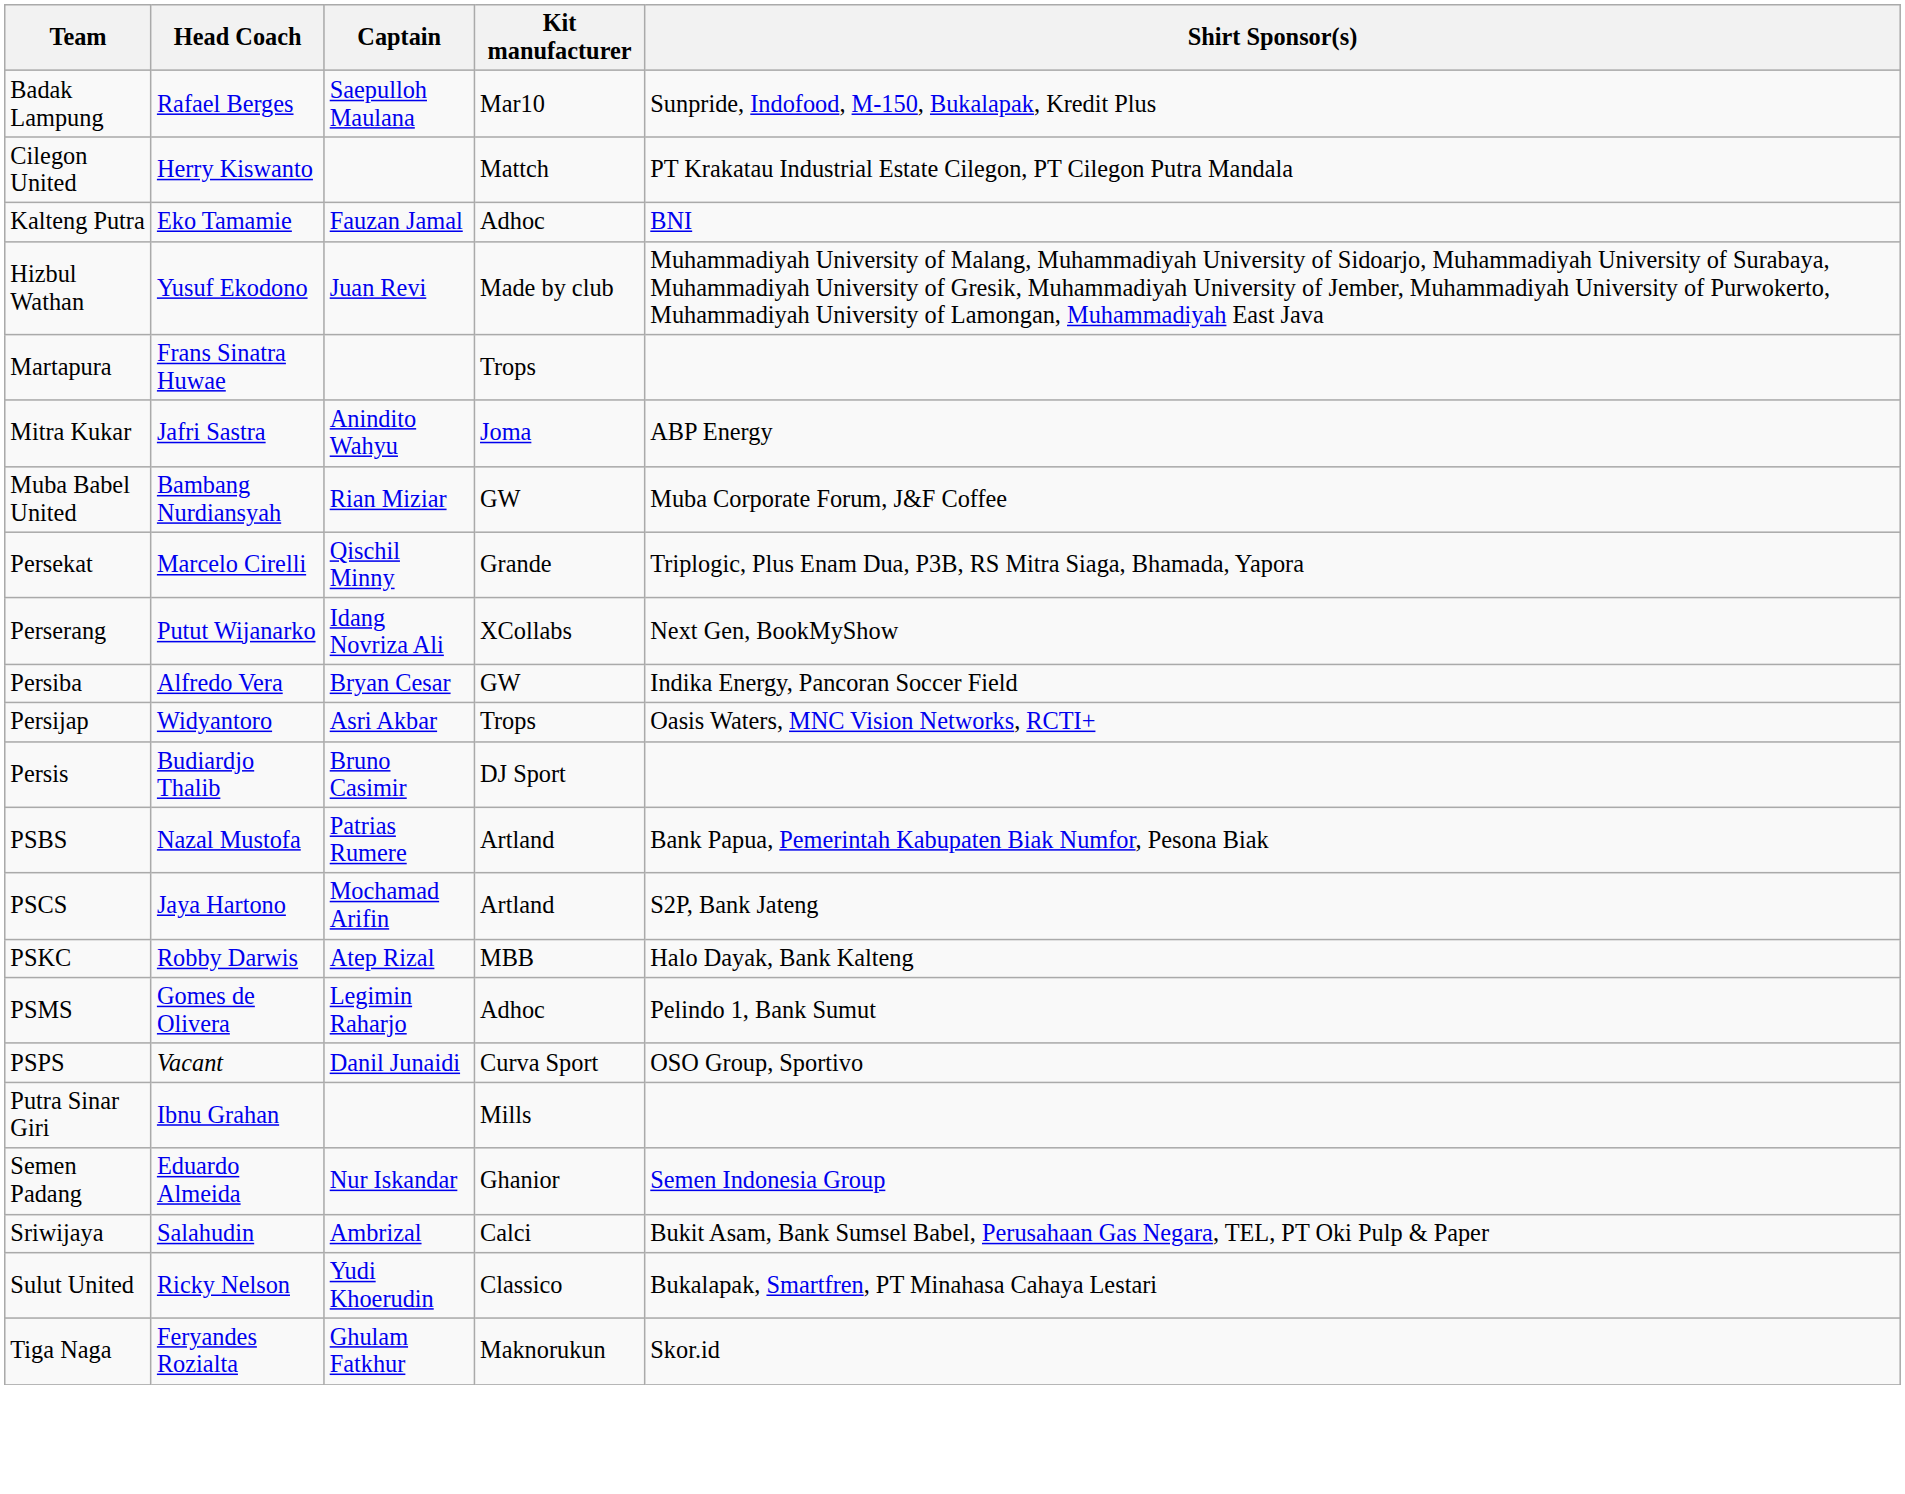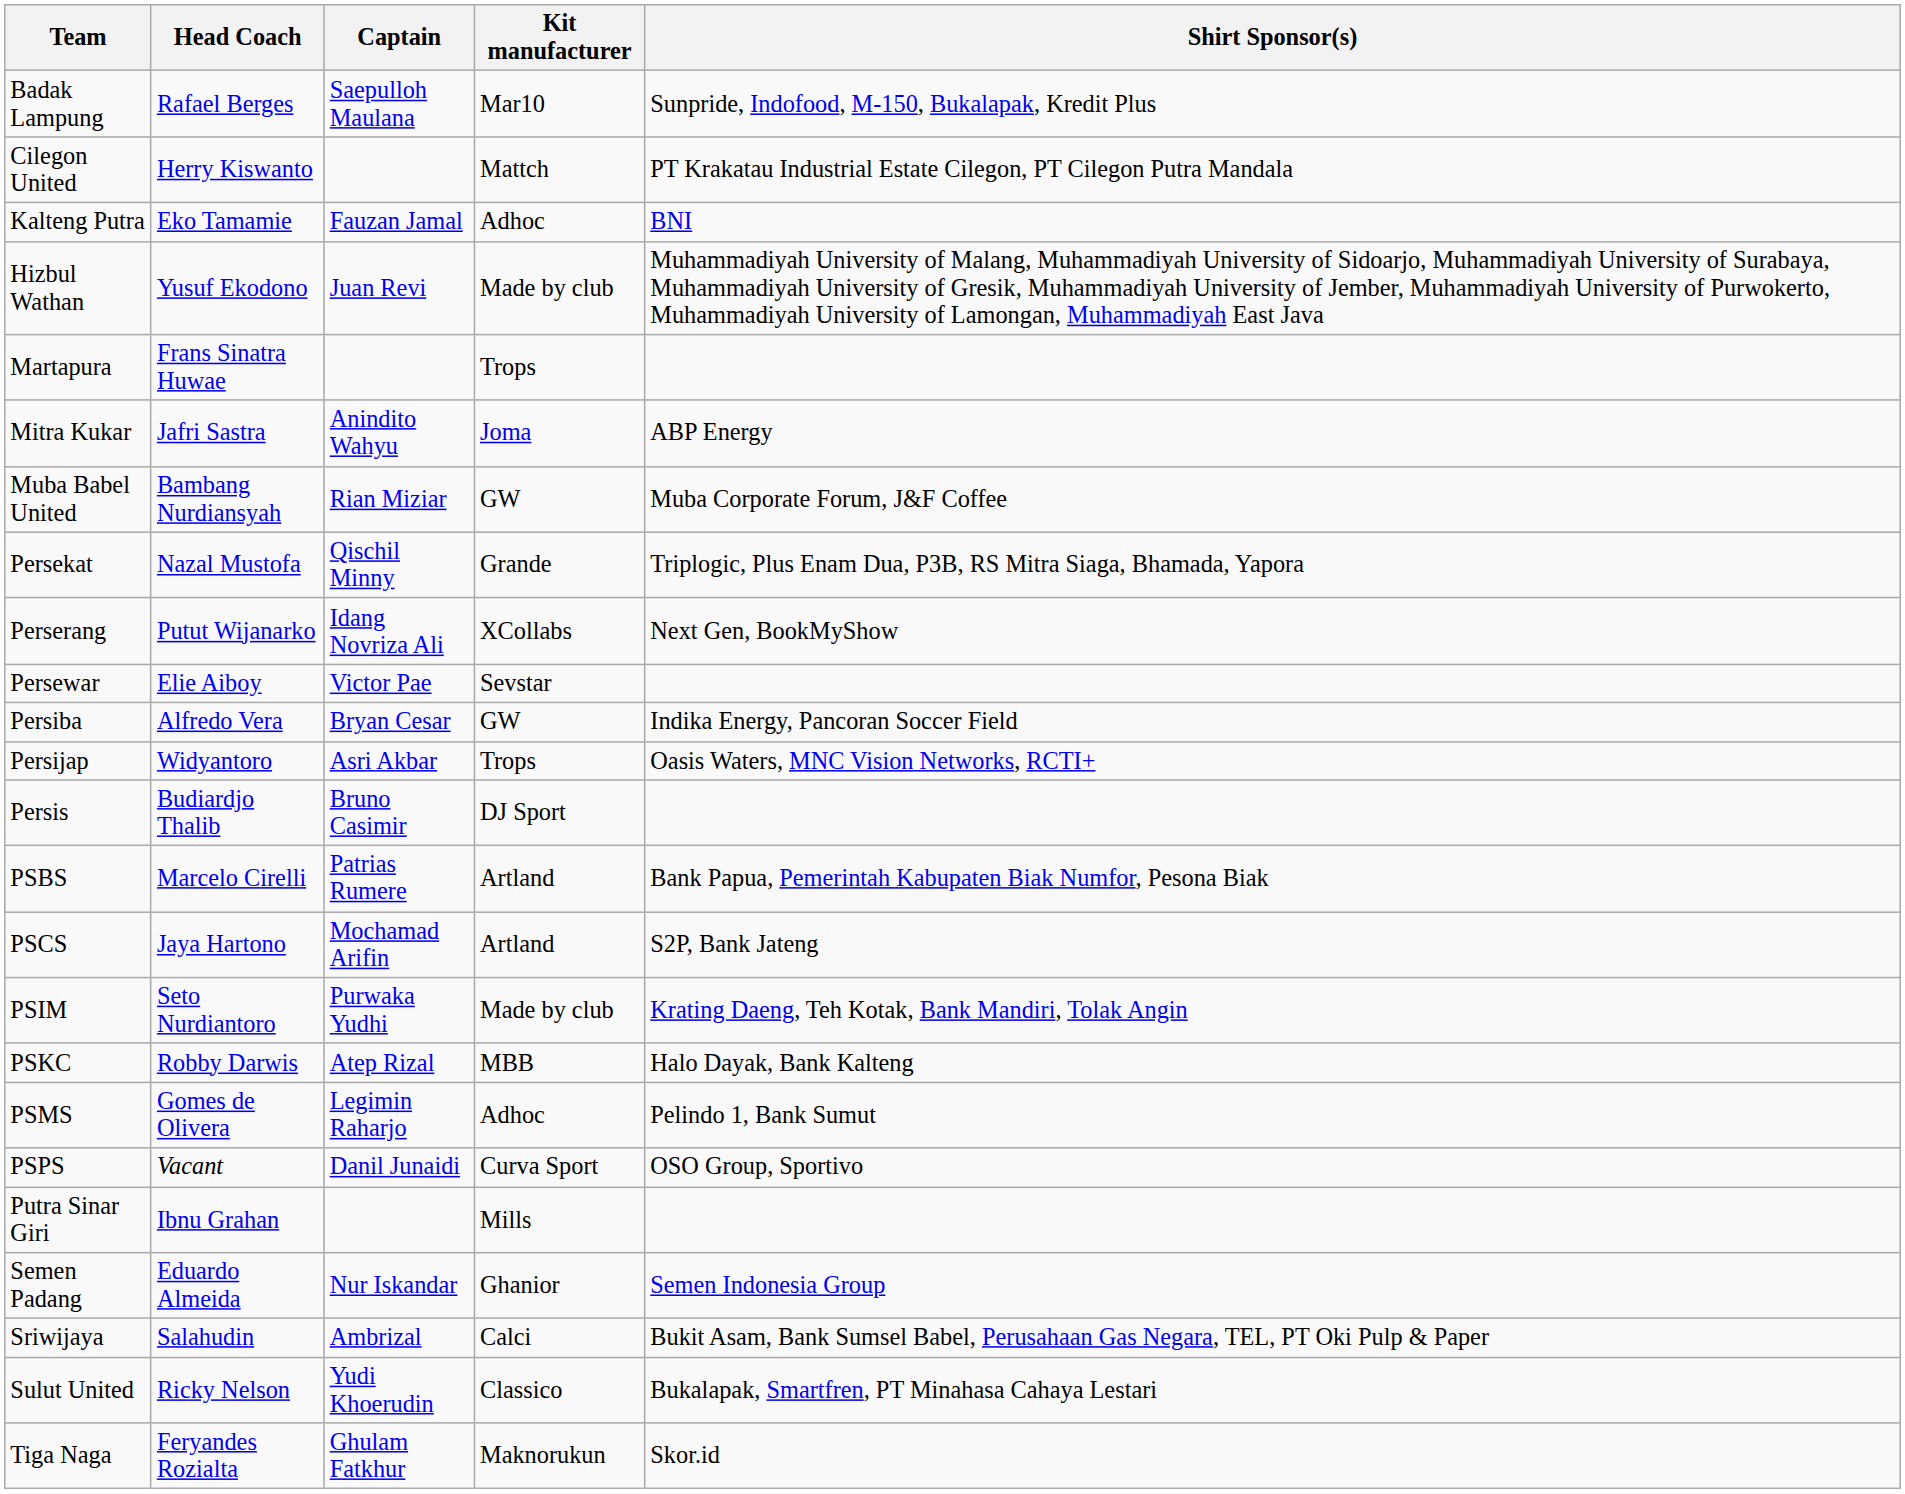Persekat | Head Coach: Marcelo Cirelli -> Nazal Mustofa
+ row: Persewar | Elie Aiboy | Victor Pae | Sevstar
PSBS | Head Coach: Nazal Mustofa -> Marcelo Cirelli
+ row: PSIM | Seto Nurdiantoro | Purwaka Yudhi | Made by club | Krating Daeng, Teh Kotak, Bank Mandiri, Tolak Angin
